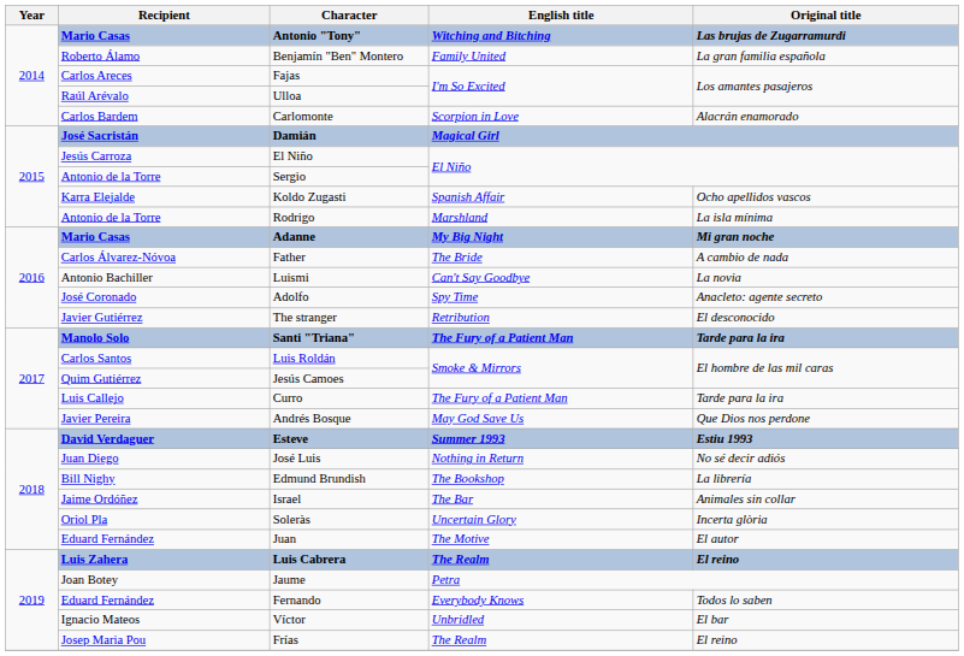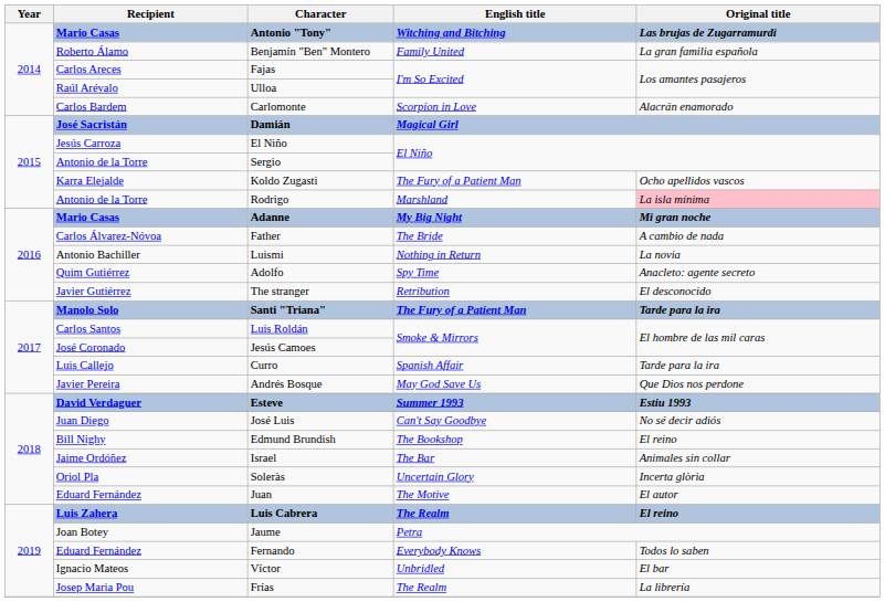Koldo Zugasti | English title: Spanish Affair -> The Fury of a Patient Man
Rodrigo | Original title: no background -> pink background
Luismi | English title: Can't Say Goodbye -> Nothing in Return
Adolfo | Recipient: José Coronado -> Quim Gutiérrez
Jesús Camoes | Recipient: Quim Gutiérrez -> José Coronado
Curro | English title: The Fury of a Patient Man -> Spanish Affair
José Luis | English title: Nothing in Return -> Can't Say Goodbye
Edmund Brundish | Original title: La librería -> El reino
Frías | Original title: El reino -> La librería
